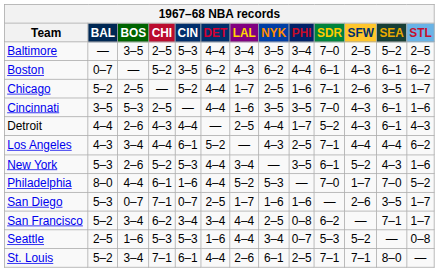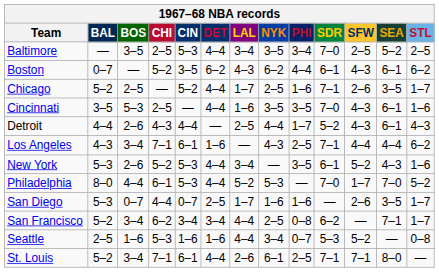Los Angeles | CHI: 4–4 -> 7–1
Los Angeles | DET: 5–2 -> 1–6
Philadelphia | CIN: 1–6 -> 5–3
San Diego | CHI: 7–1 -> 4–4
Seattle | CIN: 5–3 -> 1–6
